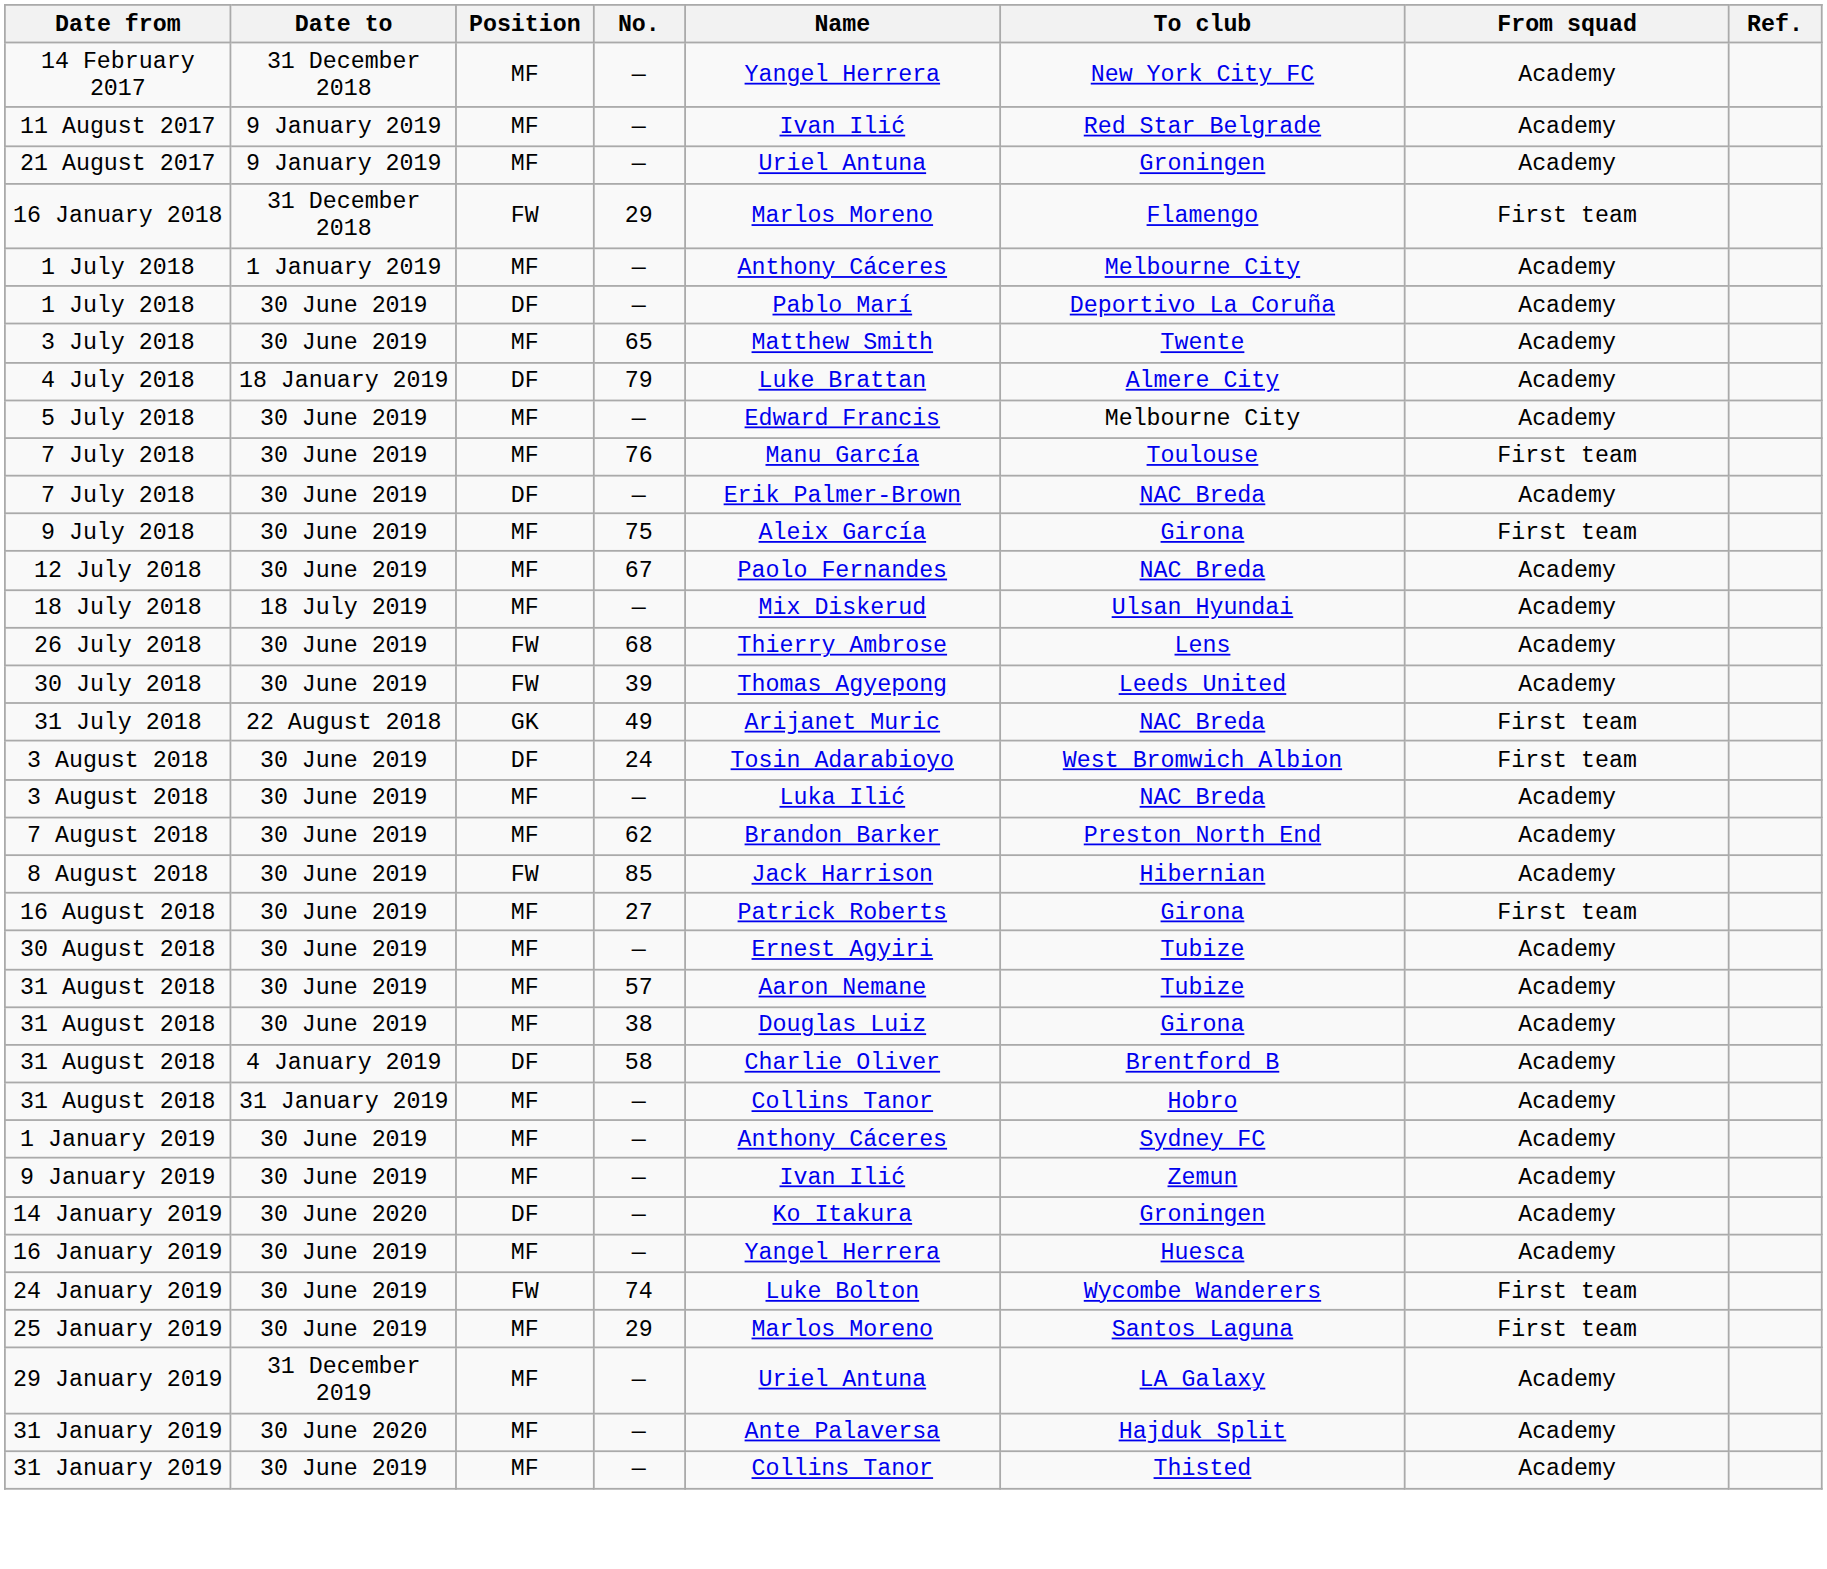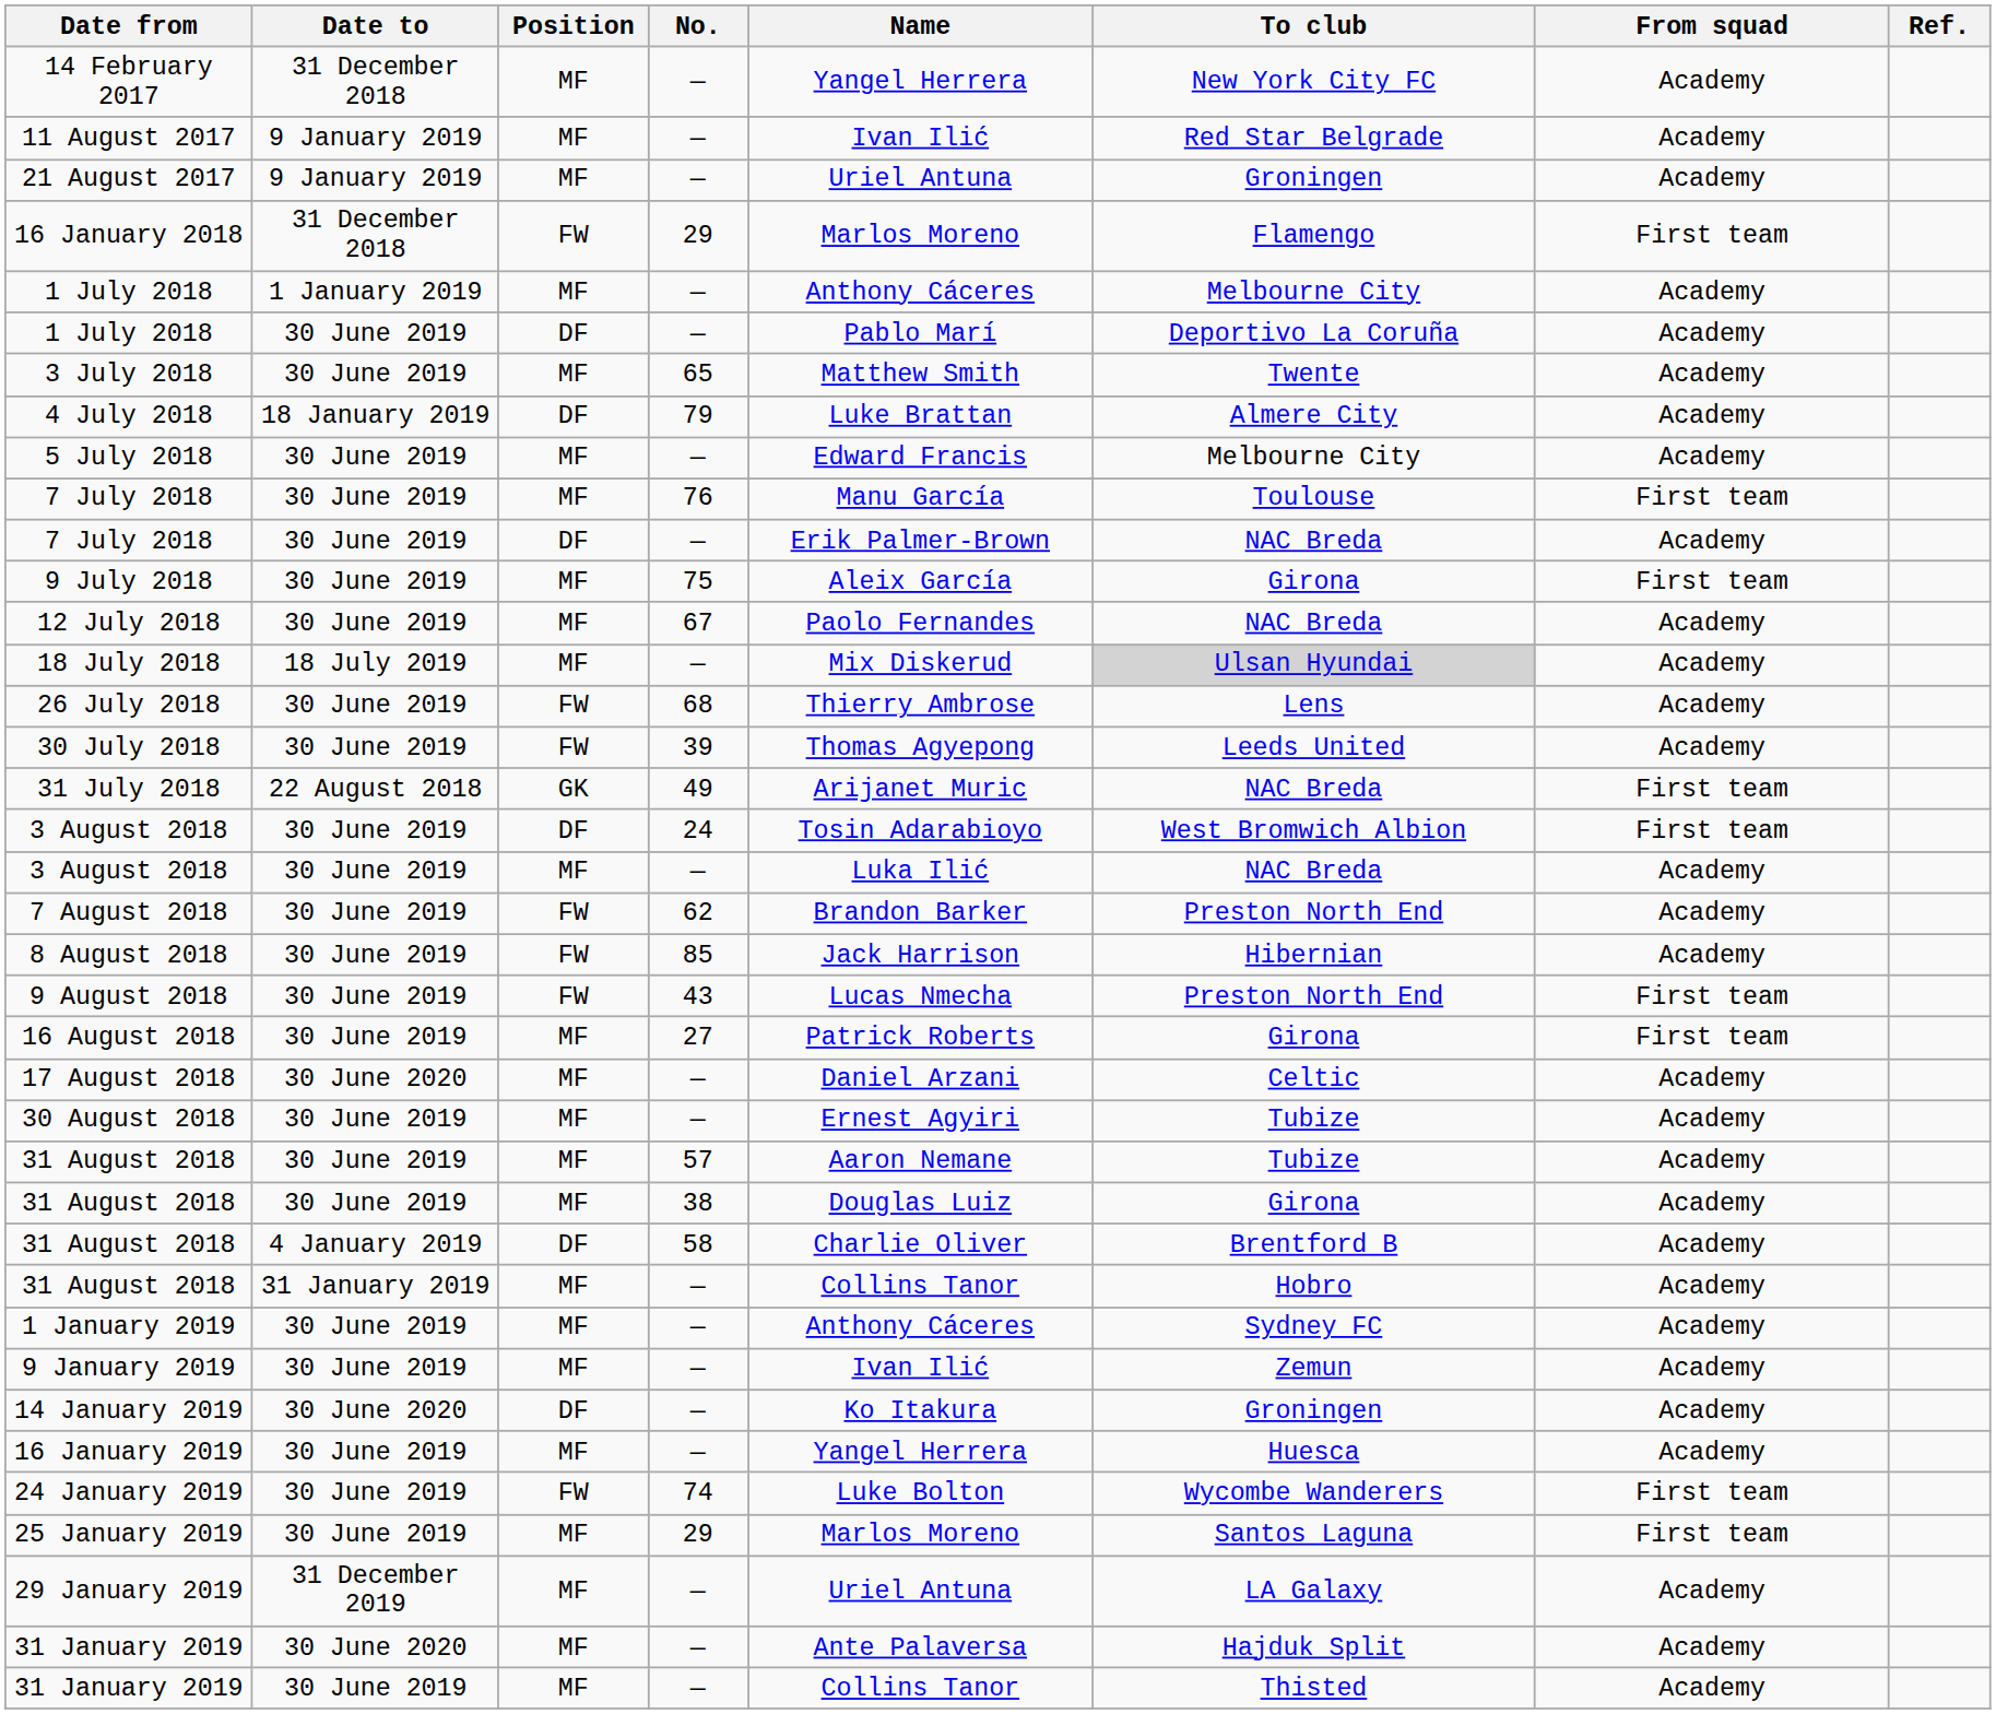18 July 2018 | To club: no background -> lightgrey background
7 August 2018 | Position: MF -> FW
+ row: 9 August 2018 | 30 June 2019 | FW | 43 | Lucas Nmecha | Preston North End | First team
+ row: 17 August 2018 | 30 June 2020 | MF | — | Daniel Arzani | Celtic | Academy
